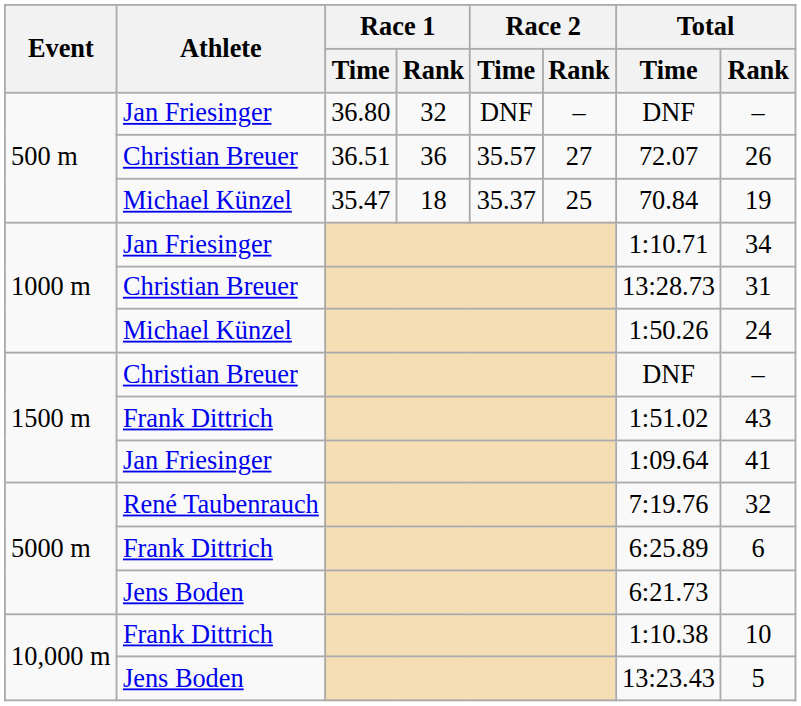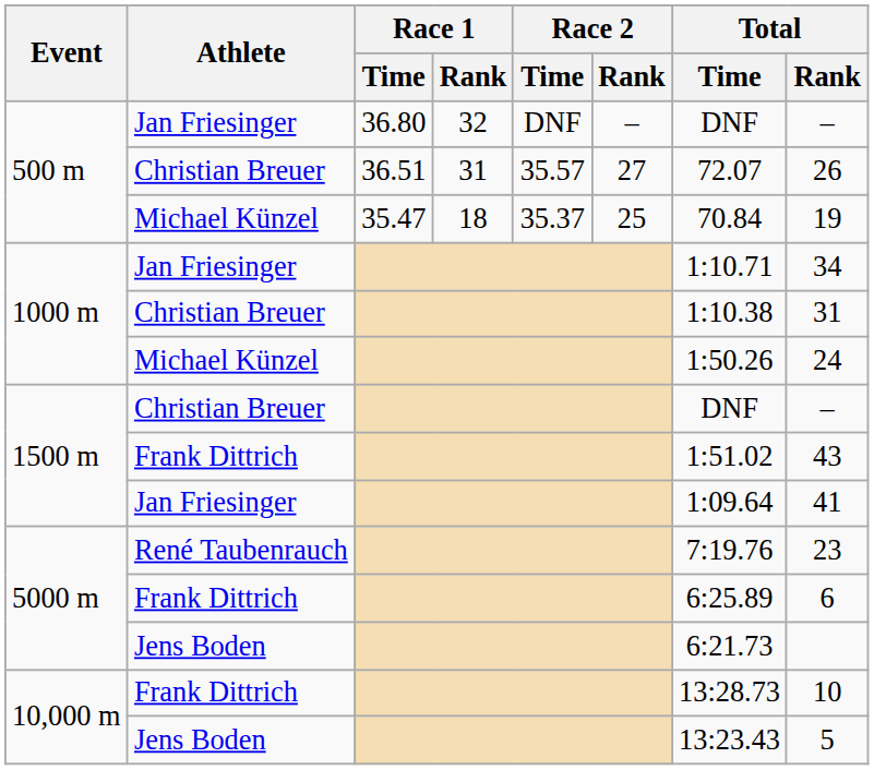500 m / Christian Breuer | Race 1 / Rank: 36 -> 31
1000 m / Christian Breuer | Total / Time: 13:28.73 -> 1:10.38
René Taubenrauch | Total / Rank: 32 -> 23
10,000 m / Frank Dittrich | Total / Time: 1:10.38 -> 13:28.73
